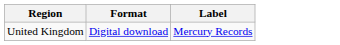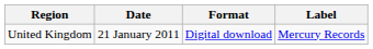+ column: Date | 21 January 2011
